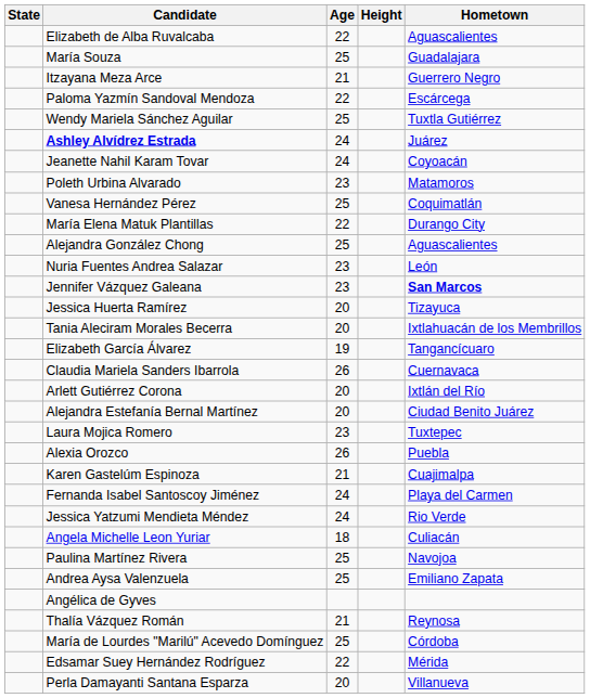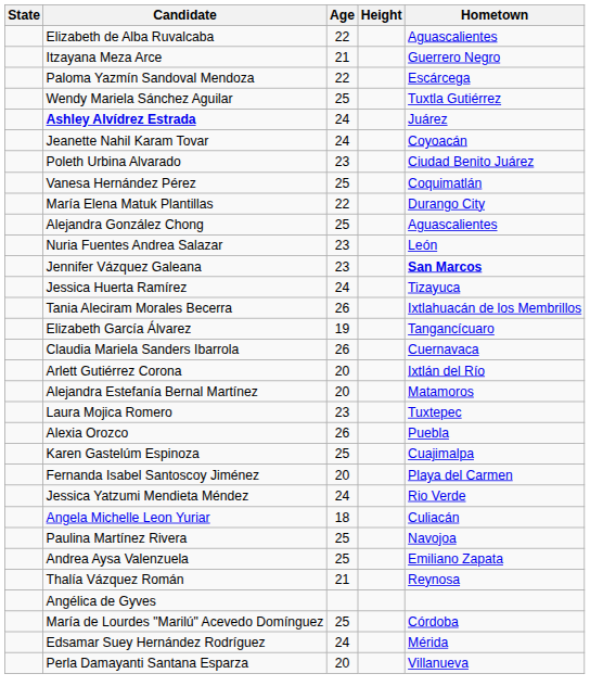- row: María Souza | 25 | Guadalajara
Poleth Urbina Alvarado | Hometown: Matamoros -> Ciudad Benito Juárez
Jessica Huerta Ramírez | Age: 20 -> 24
Tania Aleciram Morales Becerra | Age: 20 -> 26
Alejandra Estefanía Bernal Martínez | Hometown: Ciudad Benito Juárez -> Matamoros
Karen Gastelúm Espinoza | Age: 21 -> 25
Fernanda Isabel Santoscoy Jiménez | Age: 24 -> 20
rows swapped: Thalía Vázquez Román <-> Angélica de Gyves
Edsamar Suey Hernández Rodríguez | Age: 22 -> 24
